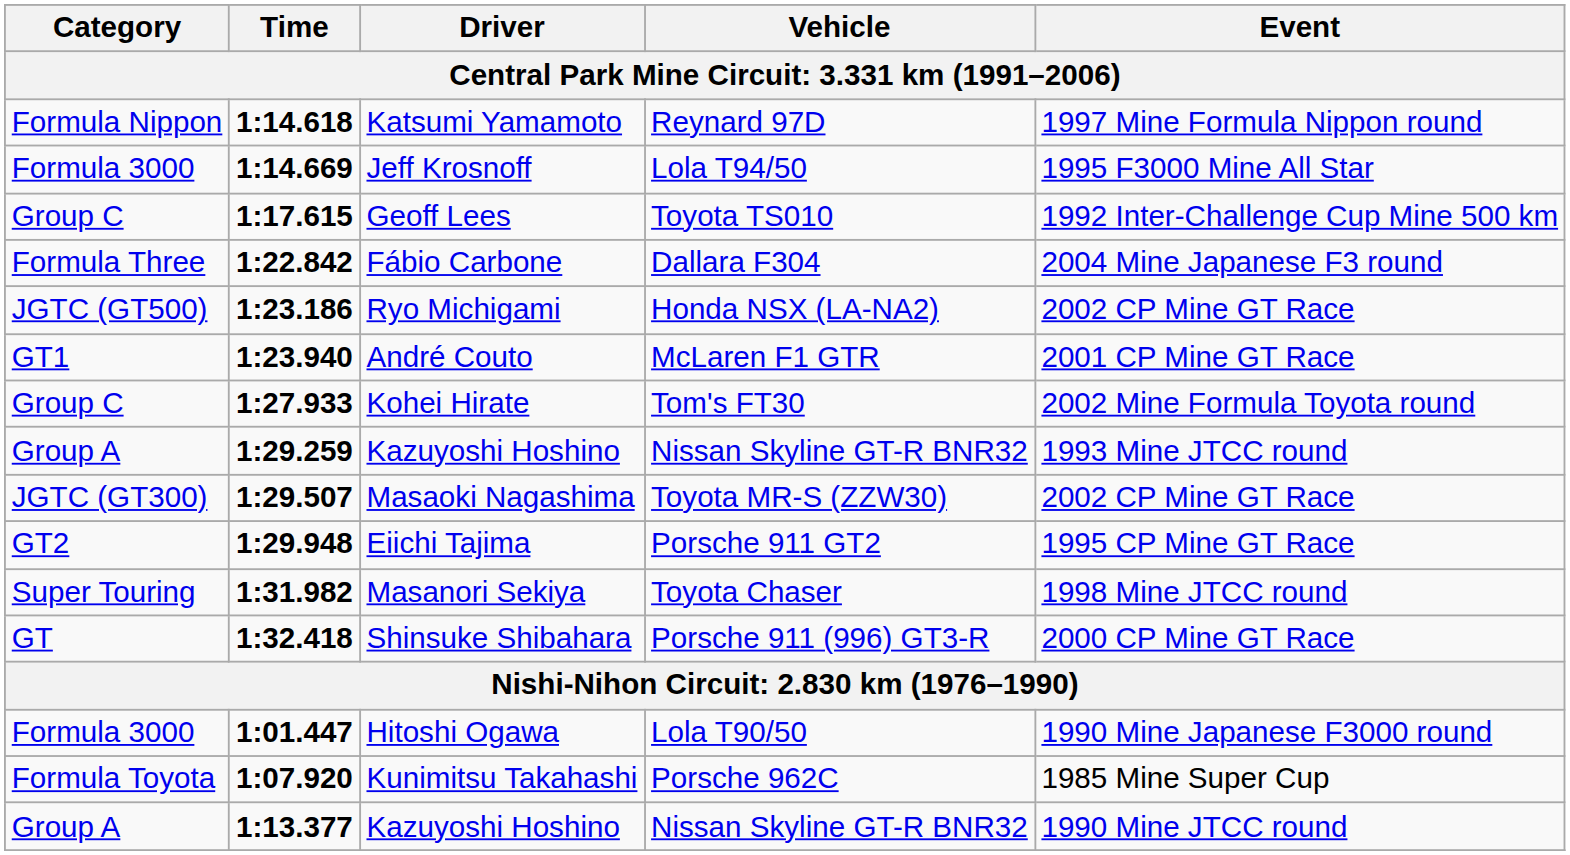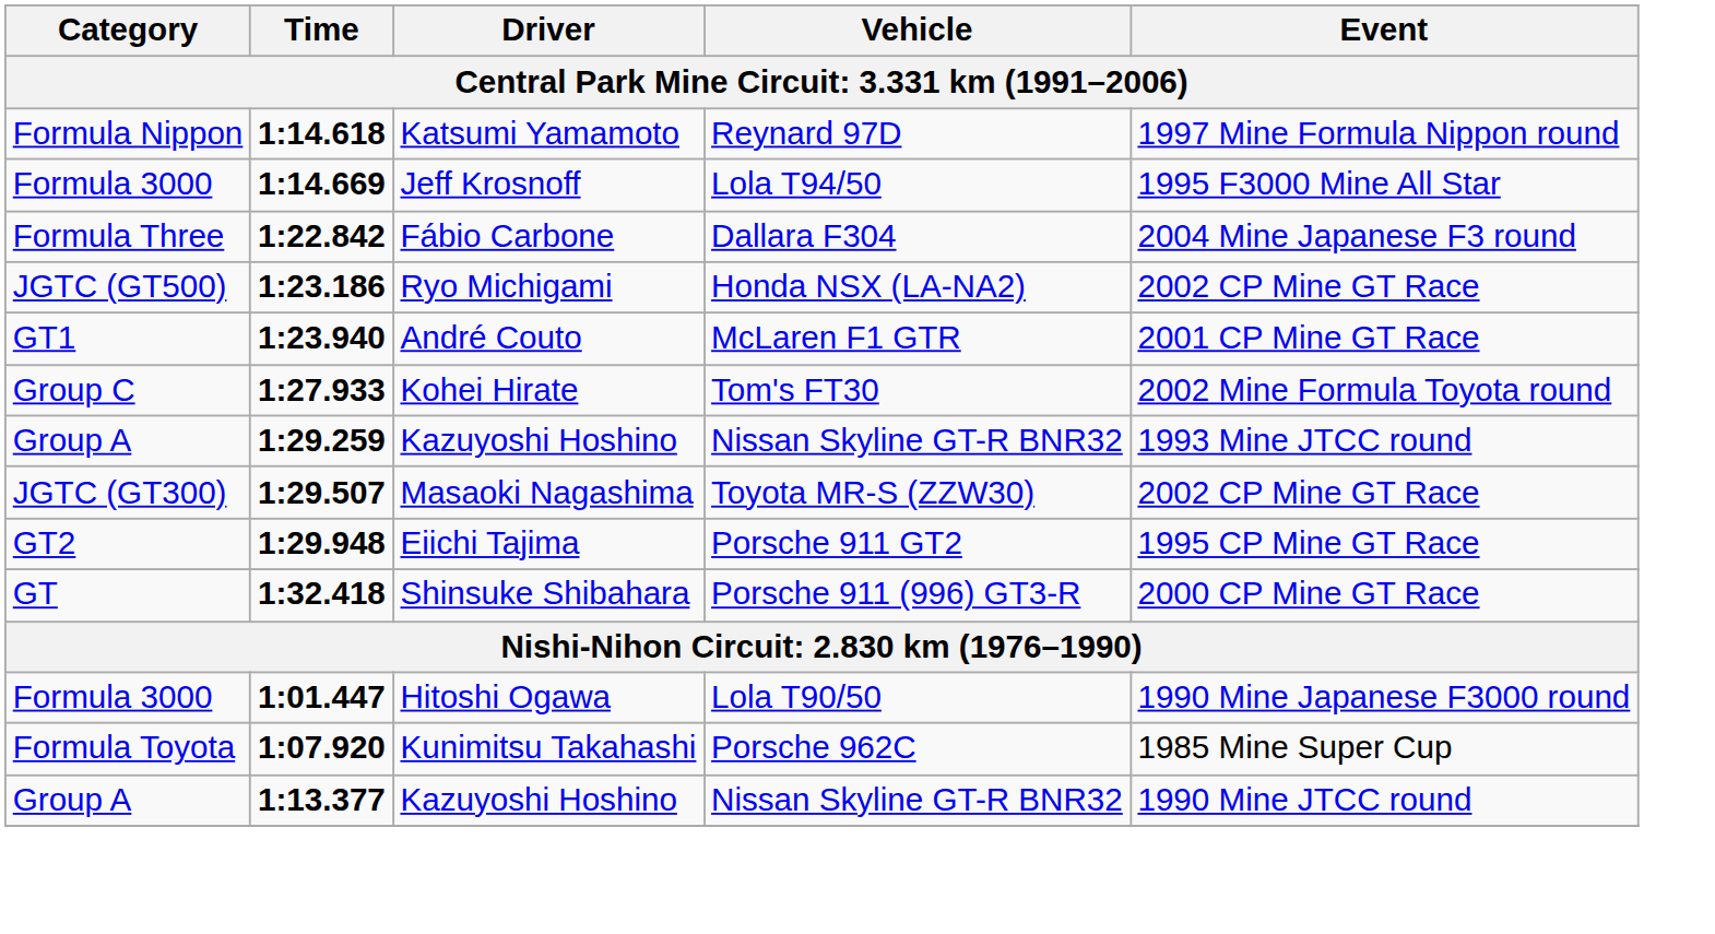- row: Group C | 1:17.615 | Geoff Lees | Toyota TS010 | 1992 Inter-Challenge Cup Mine 500 km
- row: Super Touring | 1:31.982 | Masanori Sekiya | Toyota Chaser | 1998 Mine JTCC round
